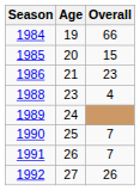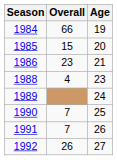columns swapped: Age <-> Overall
